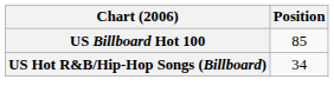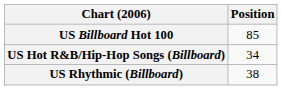+ row: US Rhythmic (Billboard) | 38
